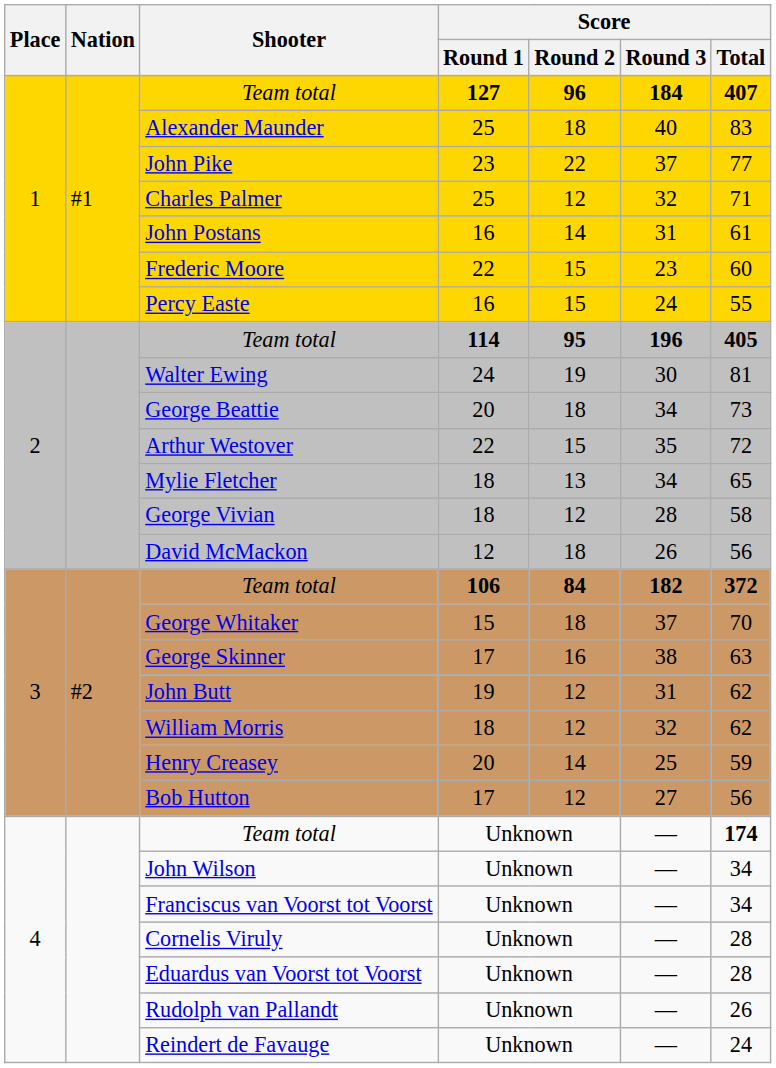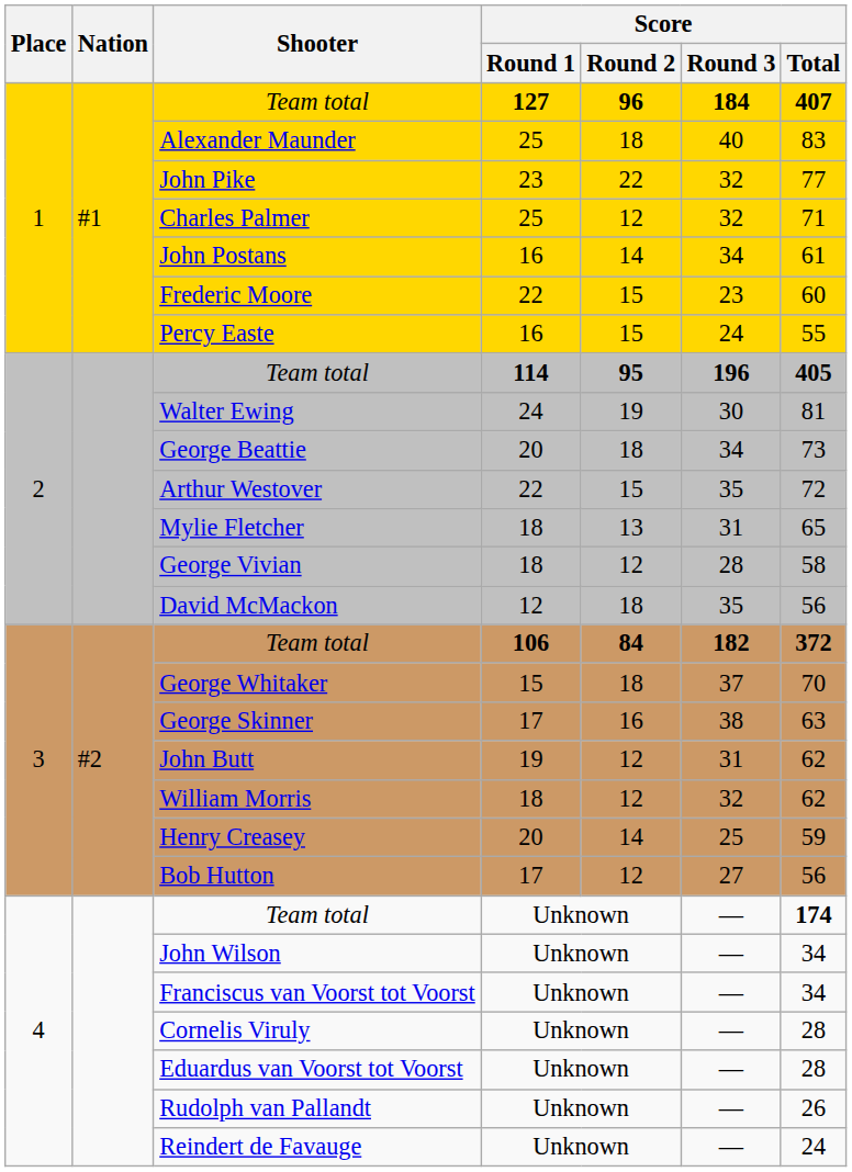John Pike | Score / Round 3: 37 -> 32
John Postans | Score / Round 3: 31 -> 34
Mylie Fletcher | Score / Round 3: 34 -> 31
David McMackon | Score / Round 3: 26 -> 35
